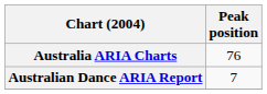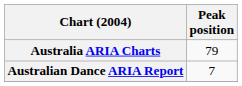Australia ARIA Charts | Peak position: 76 -> 79
